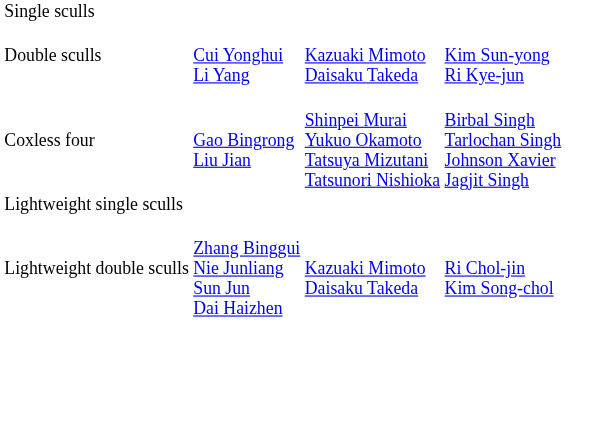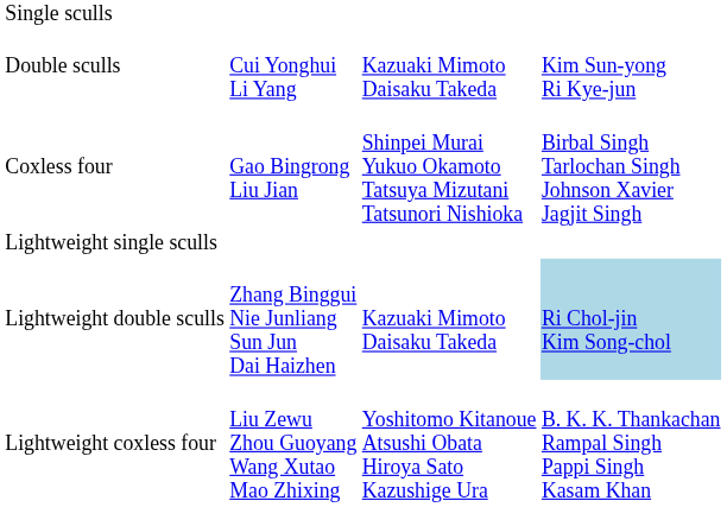Lightweight double sculls | column 4: no background -> lightblue background
+ row: Lightweight coxless four | Liu Zewu Zhou Guoyang Wang Xutao Mao Zhixing | Yoshitomo Kitanoue Atsushi Obata Hiroya Sato Kazushige Ura | B. K. K. Thankachan Rampal Singh Pappi Singh Kasam Khan
